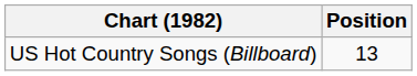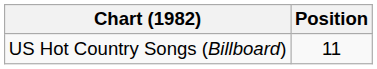US Hot Country Songs (Billboard) | Position: 13 -> 11
